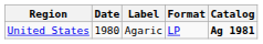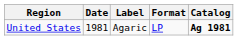United States | Date: 1980 -> 1981
